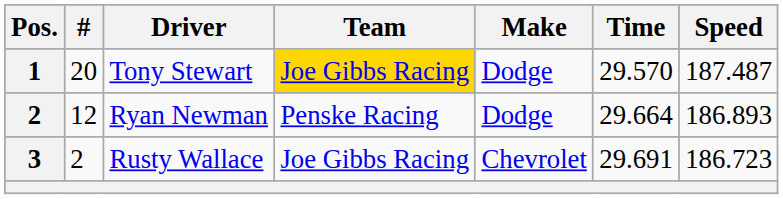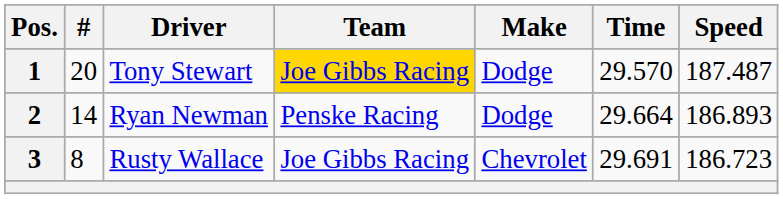Ryan Newman | #: 12 -> 14
Rusty Wallace | #: 2 -> 8
